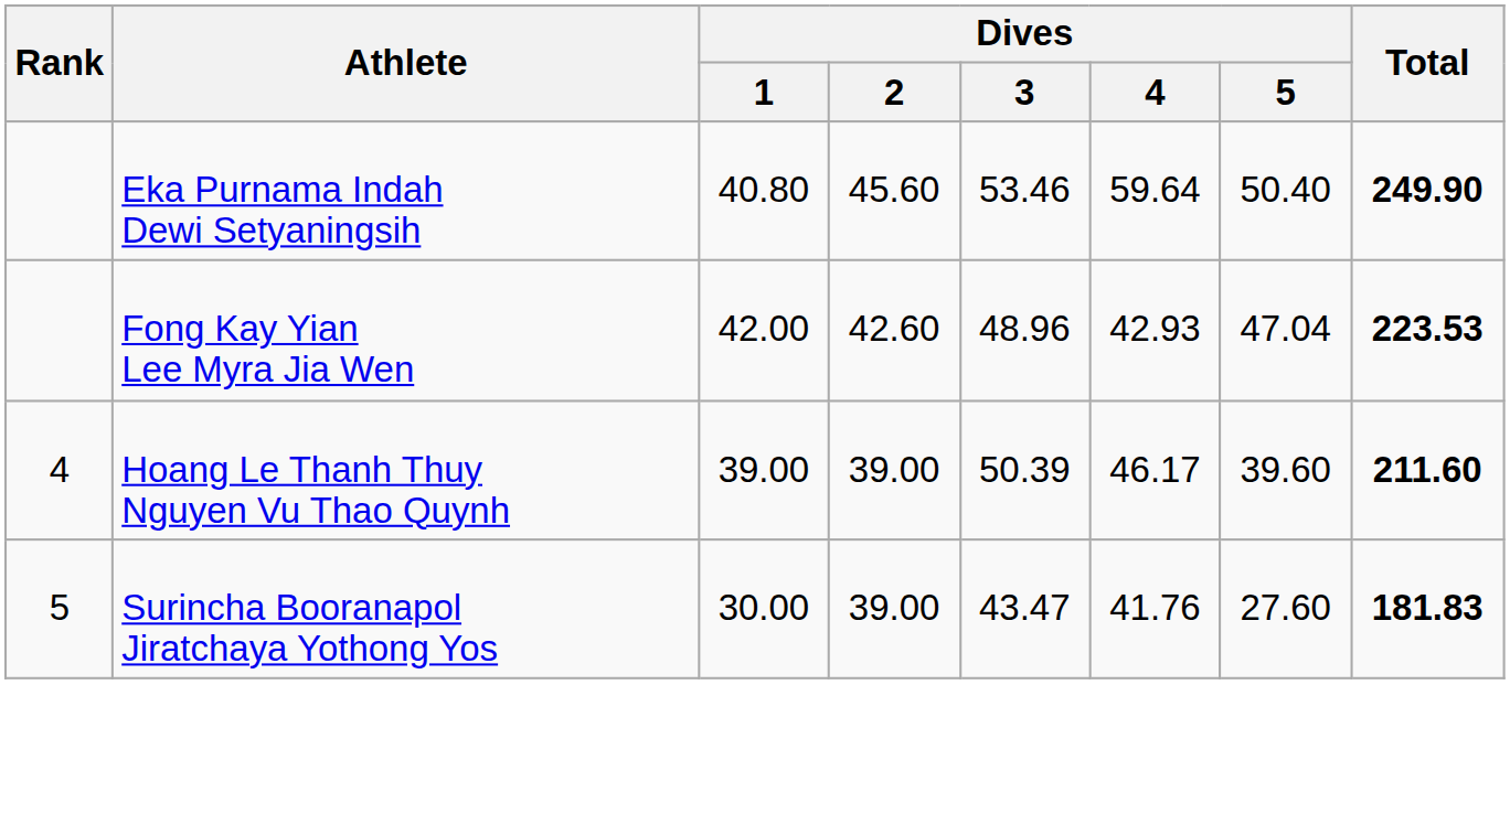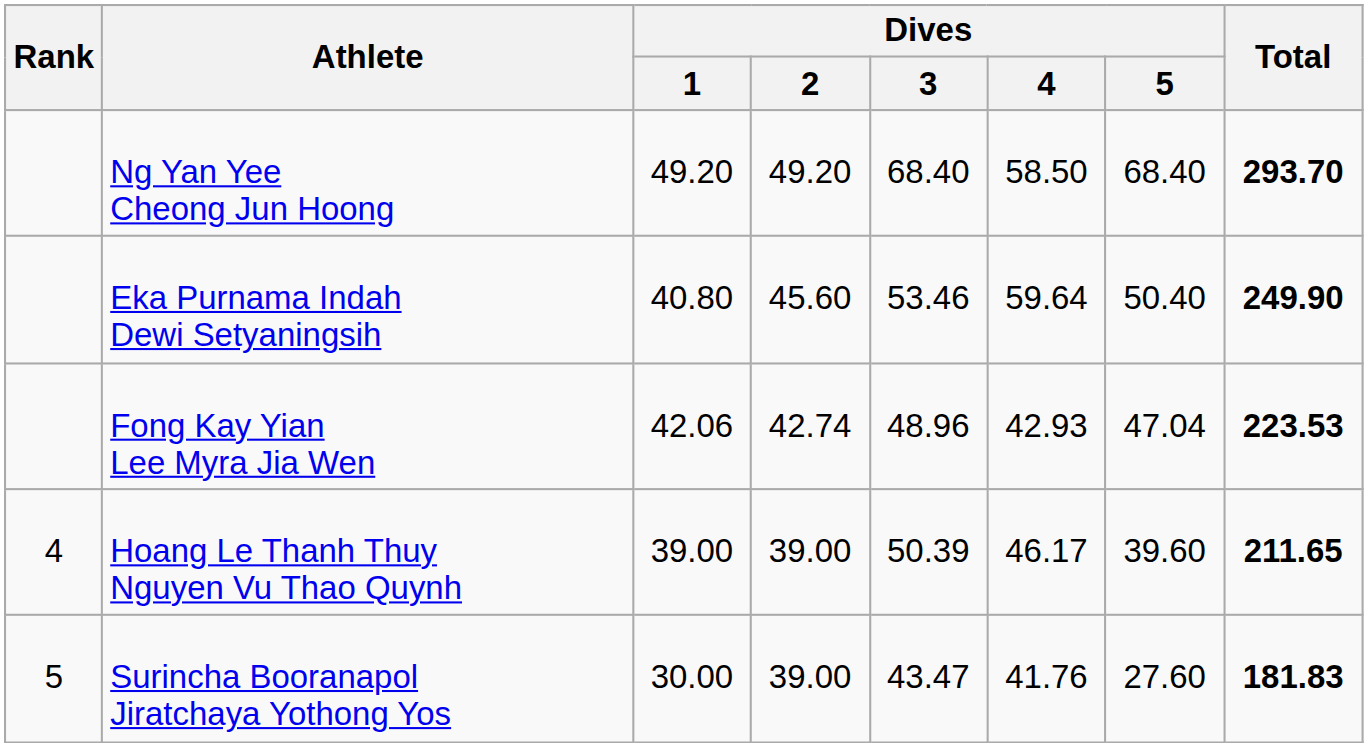+ row: Ng Yan Yee Cheong Jun Hoong | 49.20 | 49.20 | 68.40 | 58.50 | 68.40 | 293.70
Fong Kay Yian Lee Myra Jia Wen | Dives / 1: 42.00 -> 42.06
Fong Kay Yian Lee Myra Jia Wen | Dives / 2: 42.60 -> 42.74
Hoang Le Thanh Thuy Nguyen Vu Thao Quynh | Total: 211.60 -> 211.65
